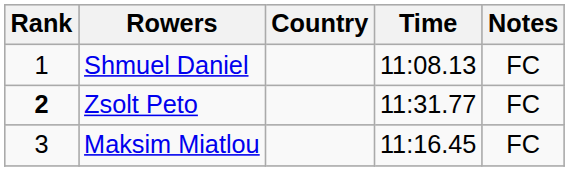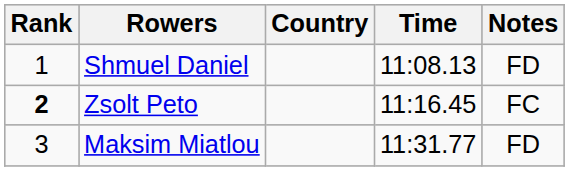Shmuel Daniel | Notes: FC -> FD
Zsolt Peto | Time: 11:31.77 -> 11:16.45
Maksim Miatlou | Time: 11:16.45 -> 11:31.77
Maksim Miatlou | Notes: FC -> FD
